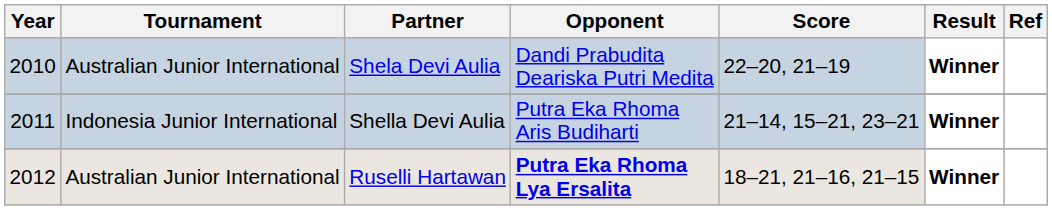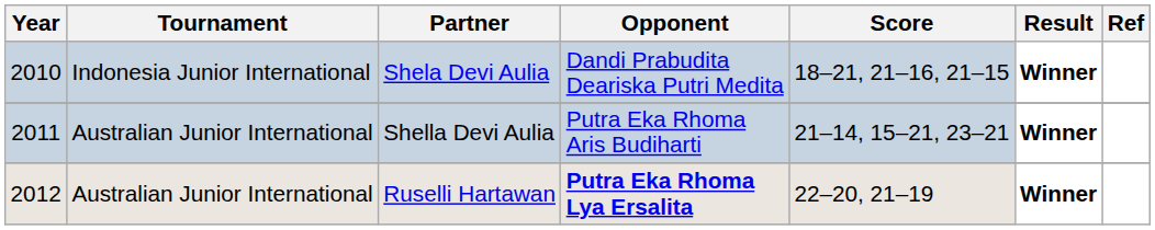Shela Devi Aulia | Tournament: Australian Junior International -> Indonesia Junior International
Shela Devi Aulia | Score: 22–20, 21–19 -> 18–21, 21–16, 21–15
Shella Devi Aulia | Tournament: Indonesia Junior International -> Australian Junior International
Ruselli Hartawan | Score: 18–21, 21–16, 21–15 -> 22–20, 21–19
